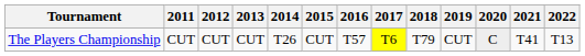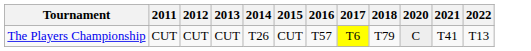- column: 2019 | CUT
